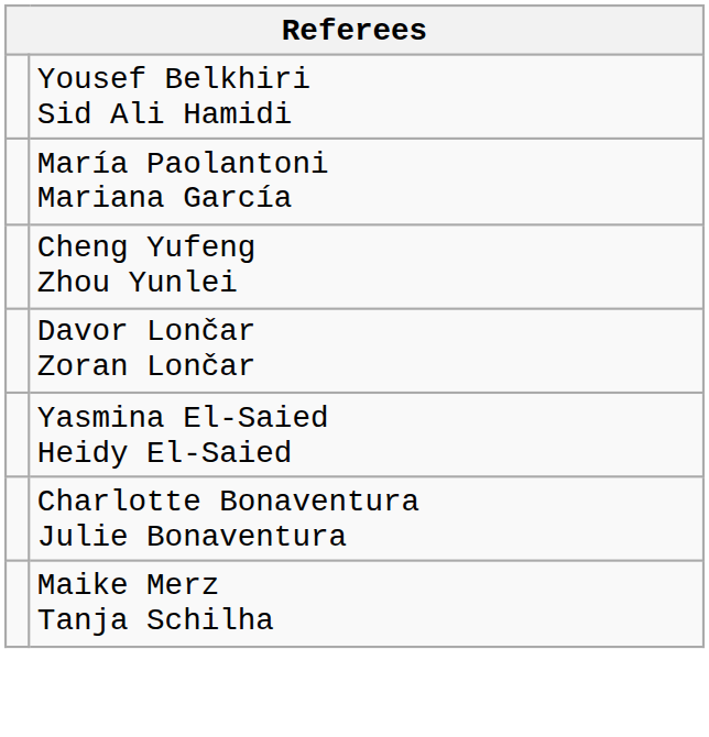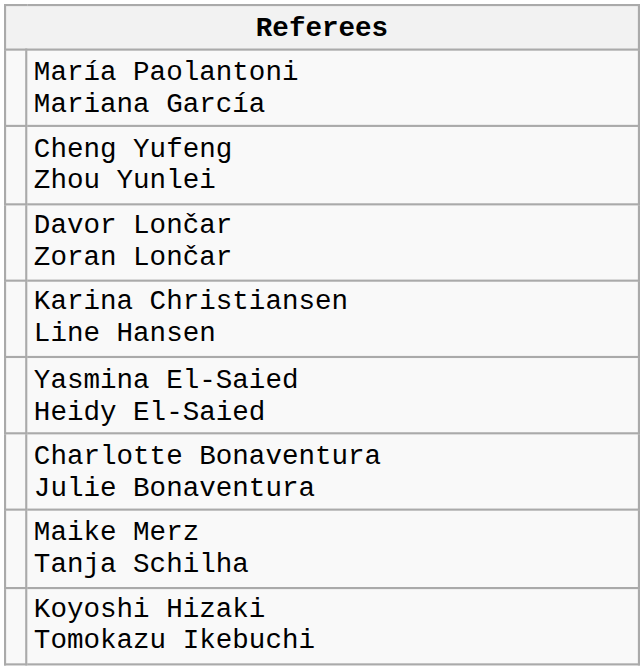- row: Yousef Belkhiri Sid Ali Hamidi
+ row: Karina Christiansen Line Hansen
+ row: Koyoshi Hizaki Tomokazu Ikebuchi
